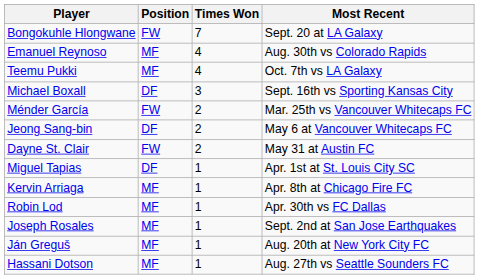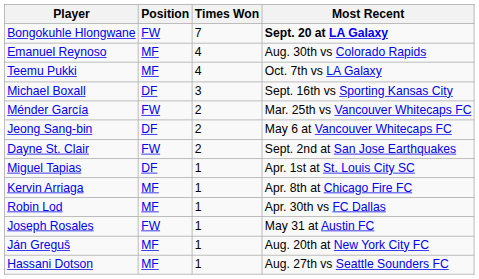Bongokuhle Hlongwane | Most Recent: normal -> bold
Dayne St. Clair | Most Recent: May 31 at Austin FC -> Sept. 2nd at San Jose Earthquakes
Joseph Rosales | Position: MF -> FW
Joseph Rosales | Most Recent: Sept. 2nd at San Jose Earthquakes -> May 31 at Austin FC
